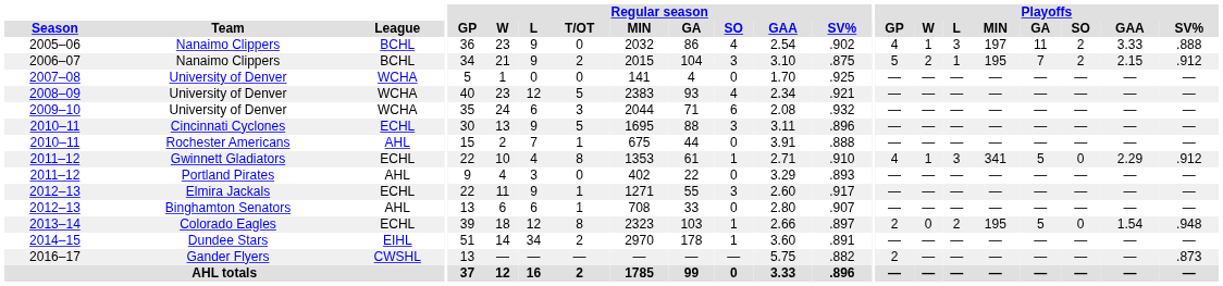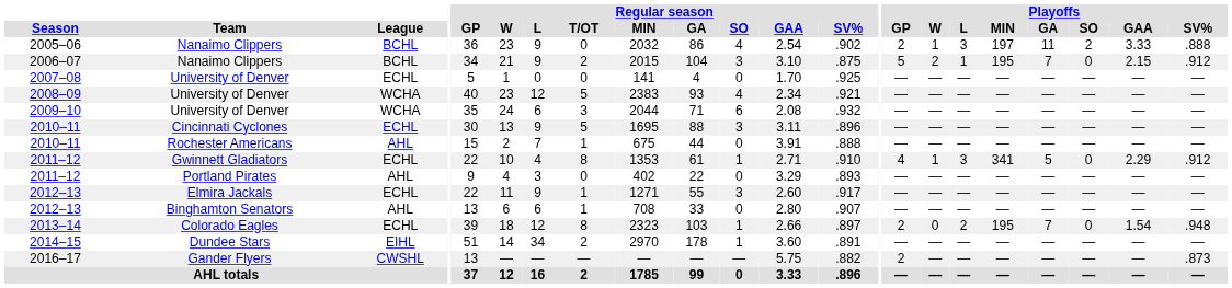2005–06 | Playoffs / GP: 4 -> 2
2006–07 | Playoffs / SO: 2 -> 0
2007–08 | League: WCHA -> ECHL
2013–14 | Playoffs / GA: 5 -> 7
